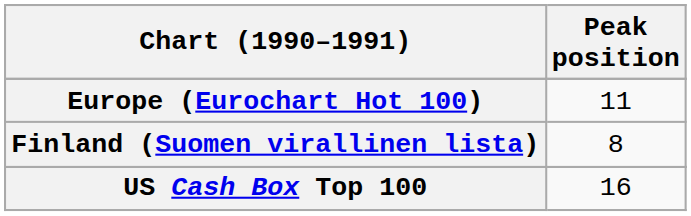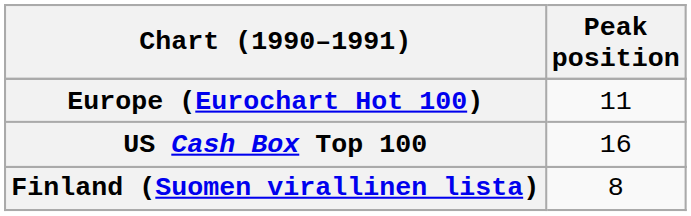rows swapped: Finland (Suomen virallinen lista) <-> US Cash Box Top 100
